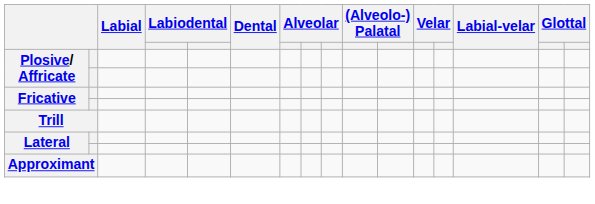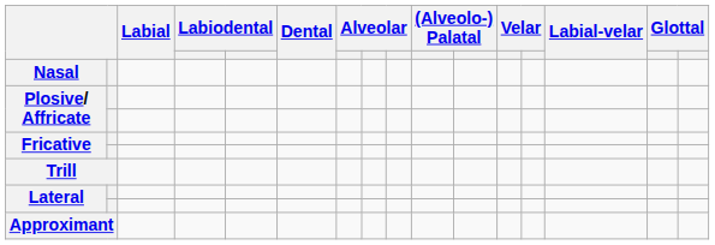+ row: Nasal
